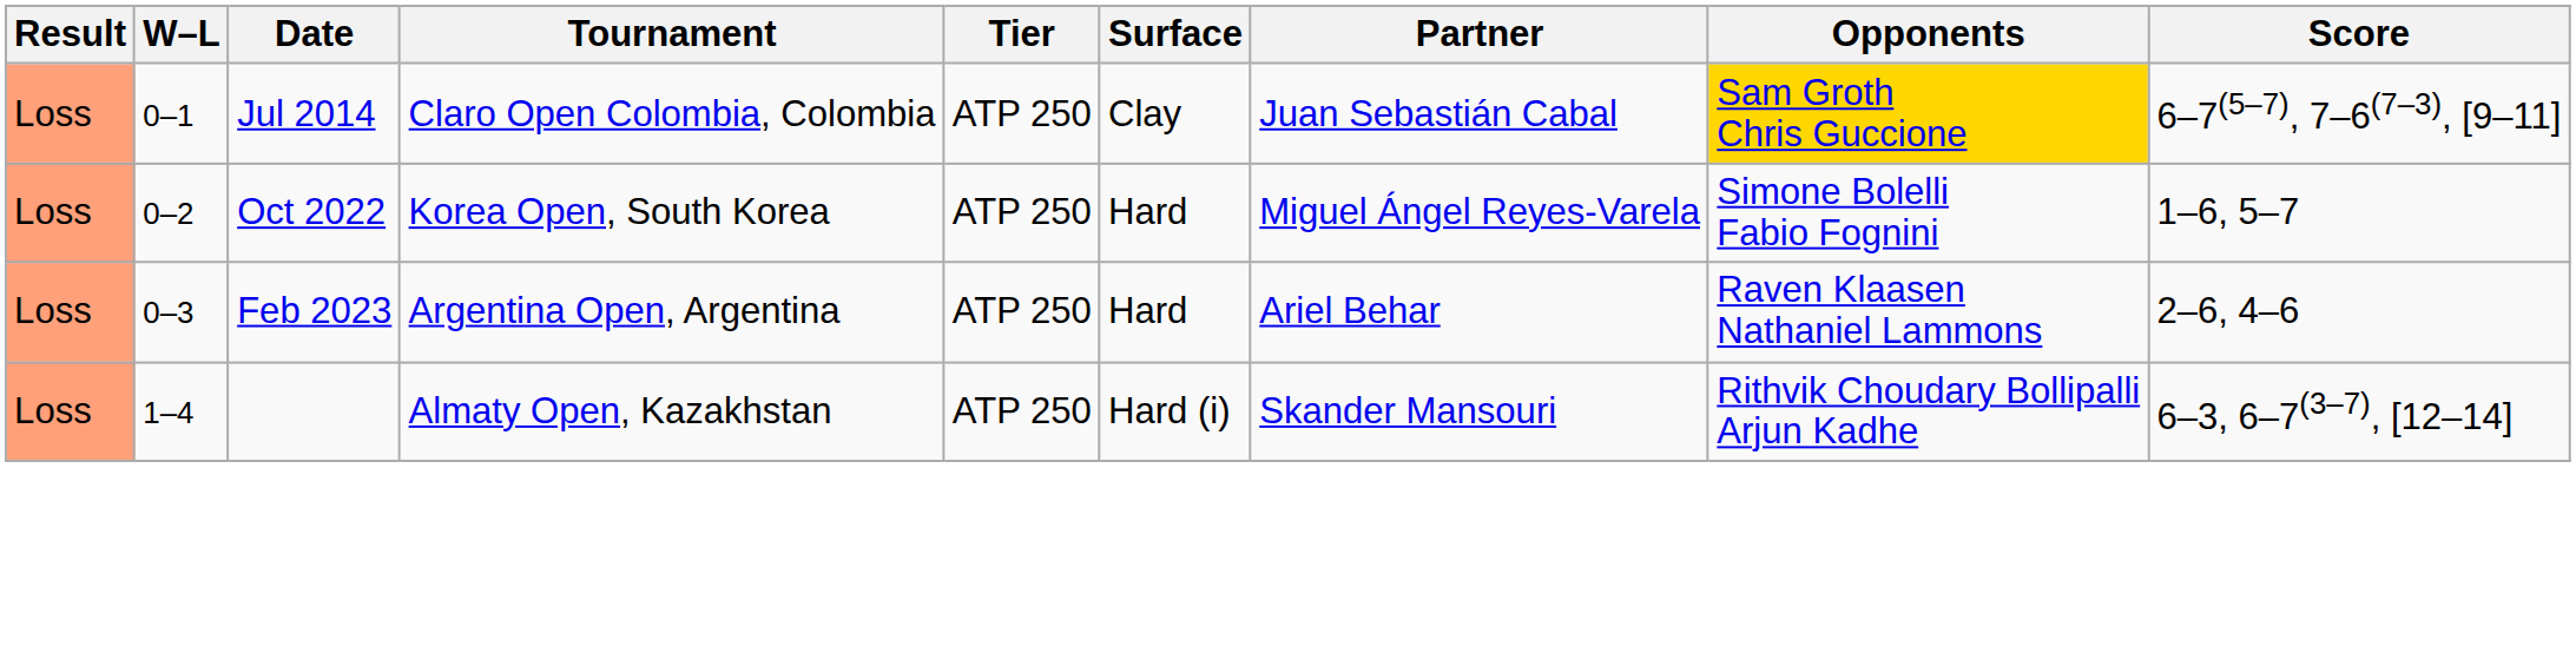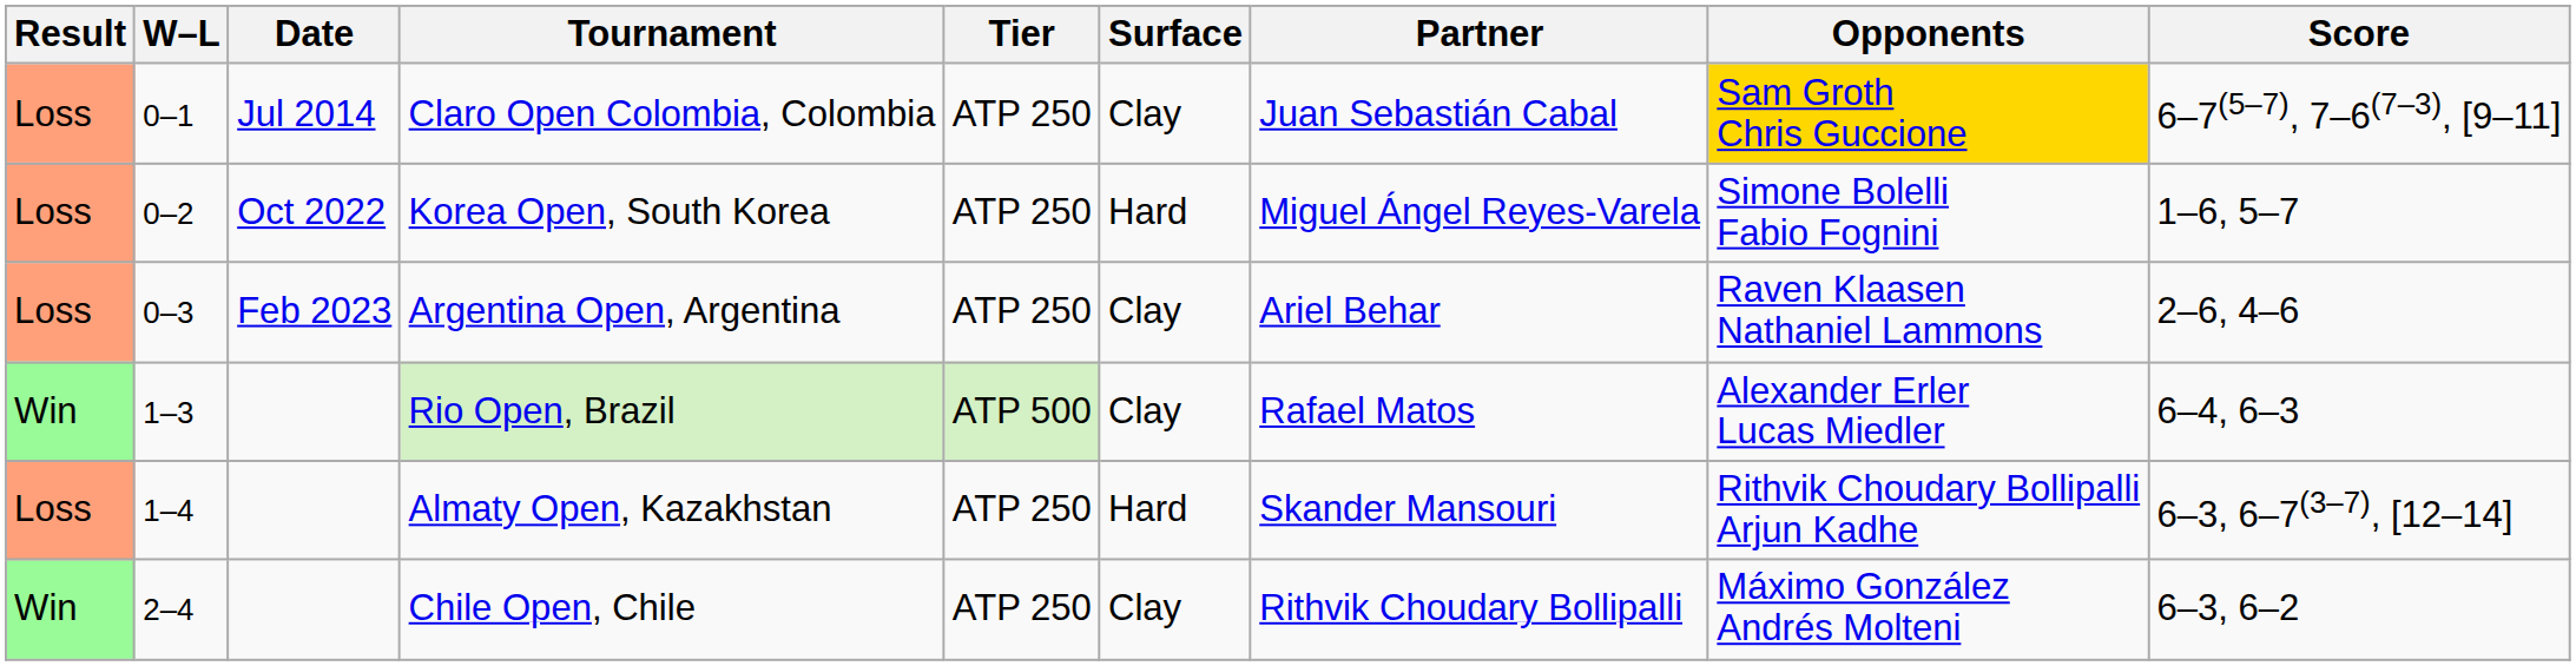Argentina Open, Argentina | Surface: Hard -> Clay
+ row: Win | 1–3 | Rio Open, Brazil | ATP 500 | Clay | Rafael Matos | Alexander Erler Lucas Miedler | 6–4, 6–3
Almaty Open, Kazakhstan | Surface: Hard (i) -> Hard
+ row: Win | 2–4 | Chile Open, Chile | ATP 250 | Clay | Rithvik Choudary Bollipalli | Máximo González Andrés Molteni | 6–3, 6–2
